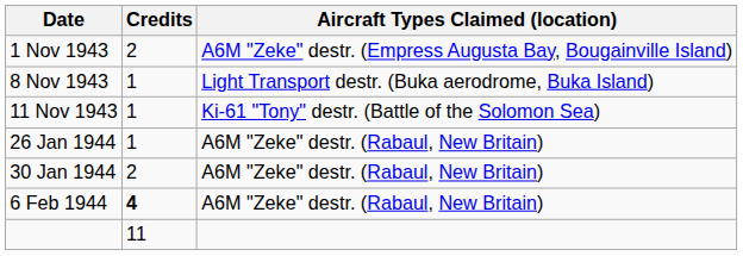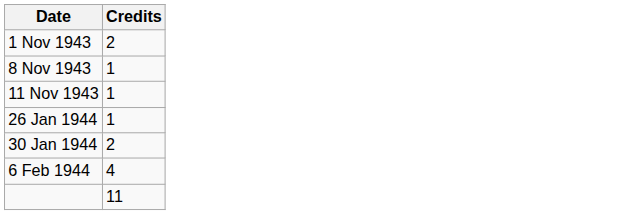- column: Aircraft Types Claimed (location) | A6M "Zeke" destr. (Empress Augusta Bay, Bougainville Island) | Light Transport destr. (Buka aerodrome, Buka Island) | Ki-61 "Tony" destr. (Battle of the Solomon Sea) | A6M "Zeke" destr. (Rabaul, New Britain) | A6M "Zeke" destr. (Rabaul, New Britain) | A6M "Zeke" destr. (Rabaul, New Britain)
6 Feb 1944 | Credits: bold -> normal
